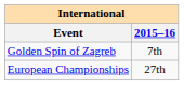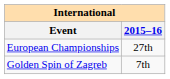rows swapped: European Championships <-> Golden Spin of Zagreb
